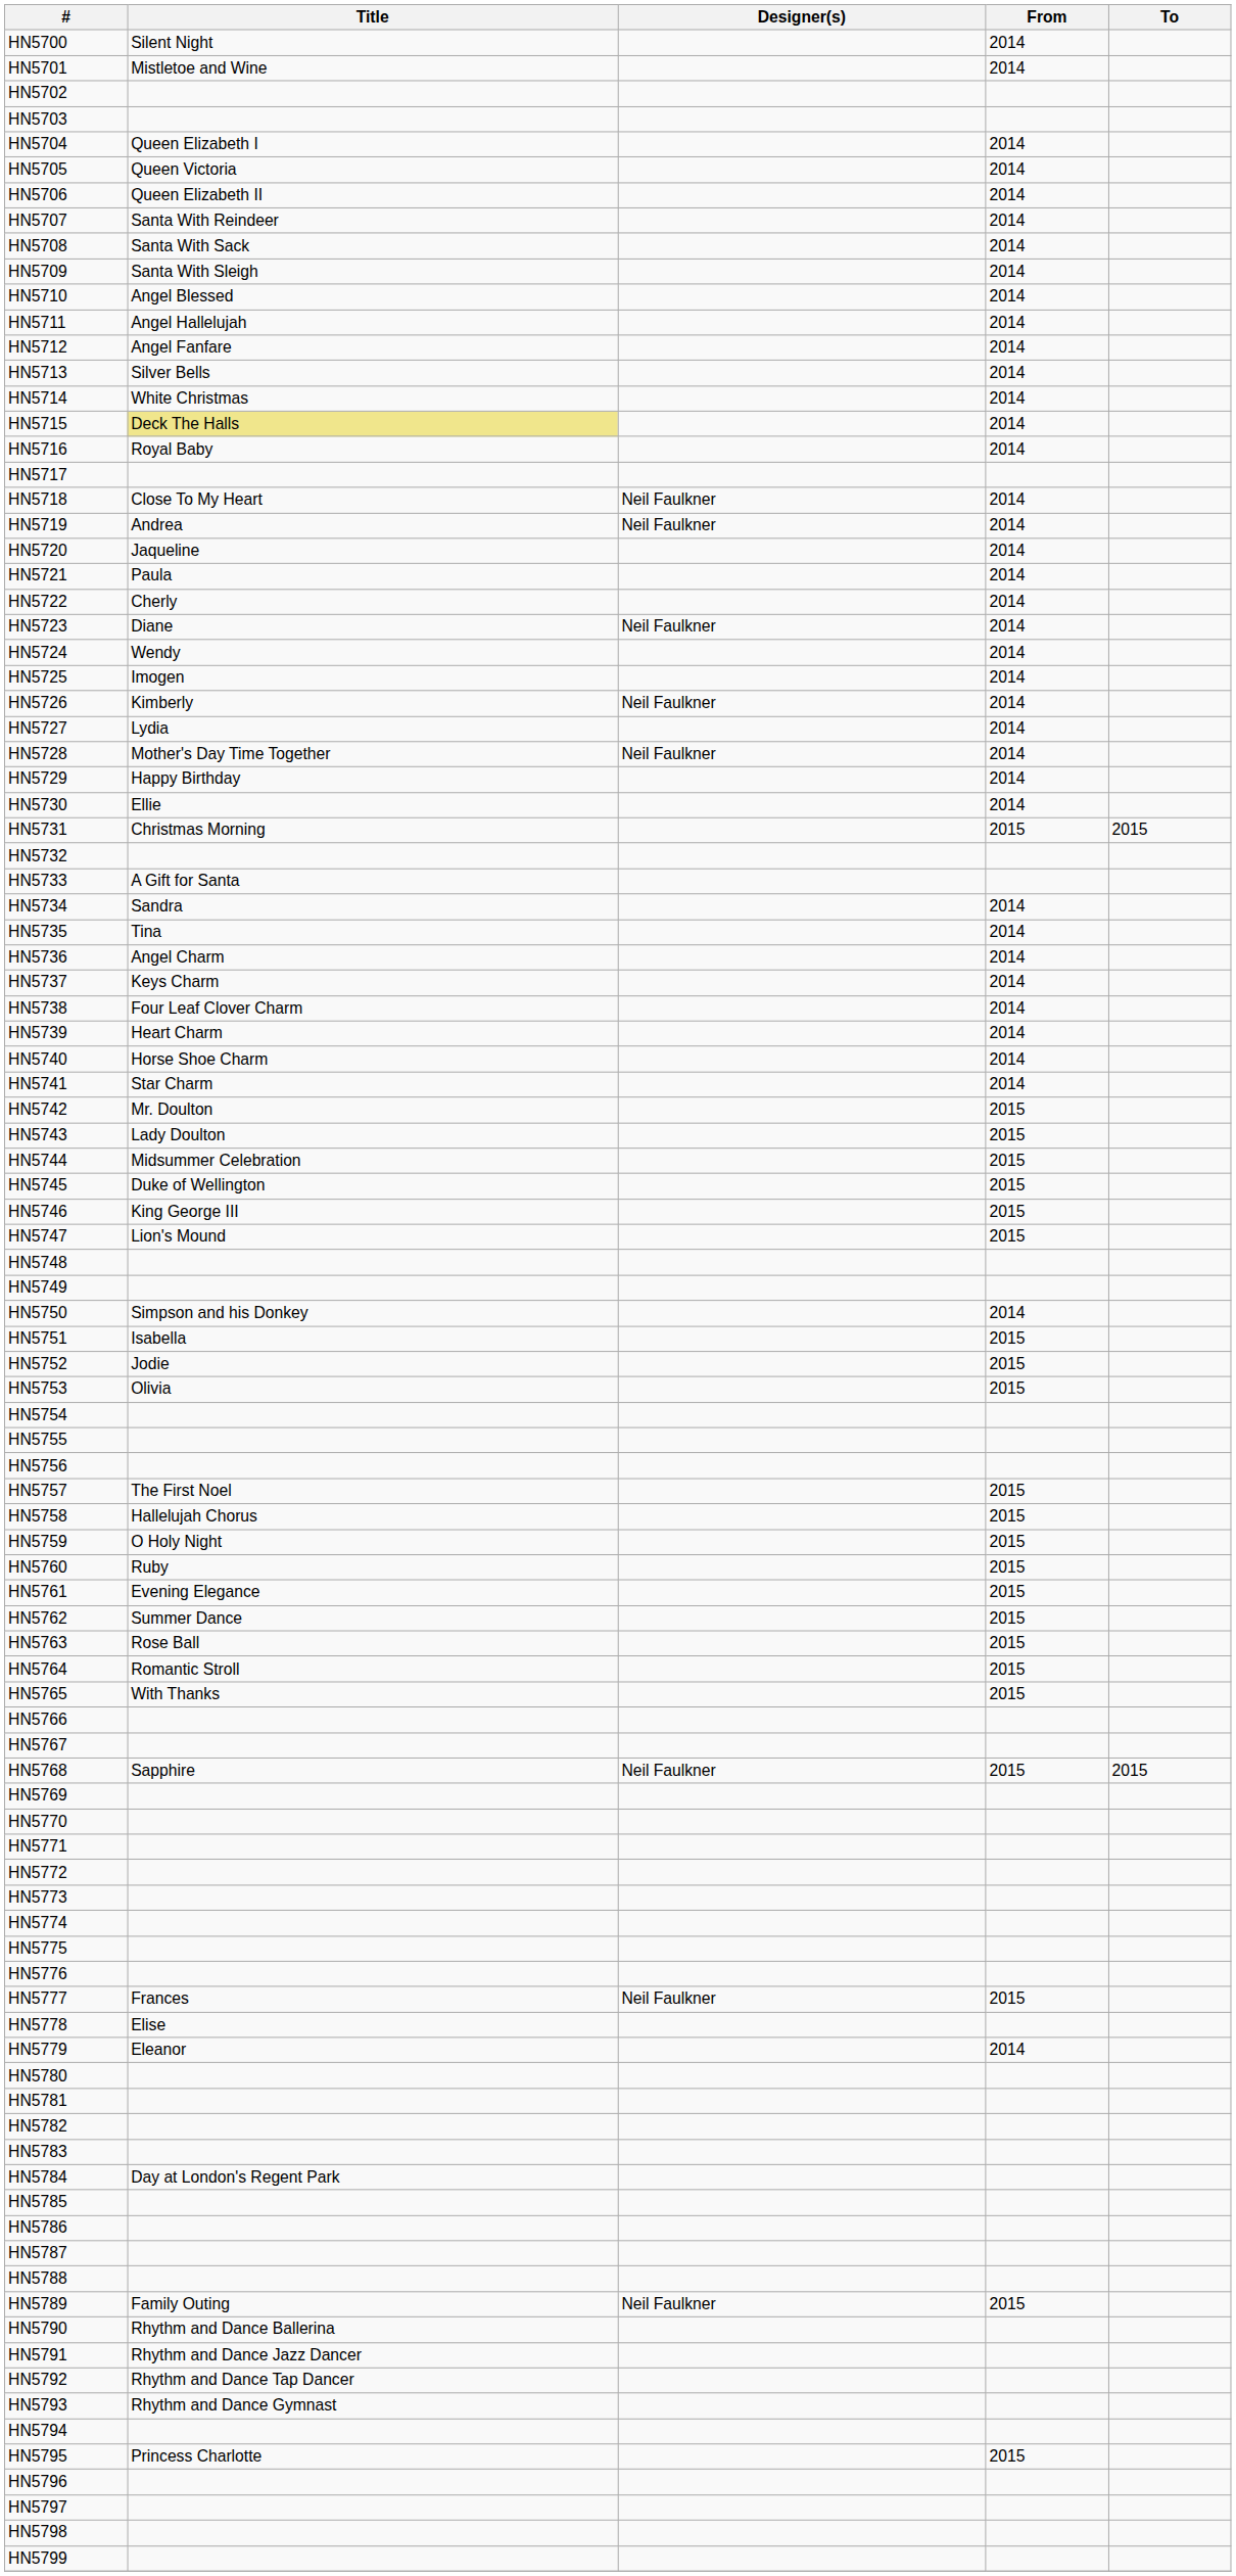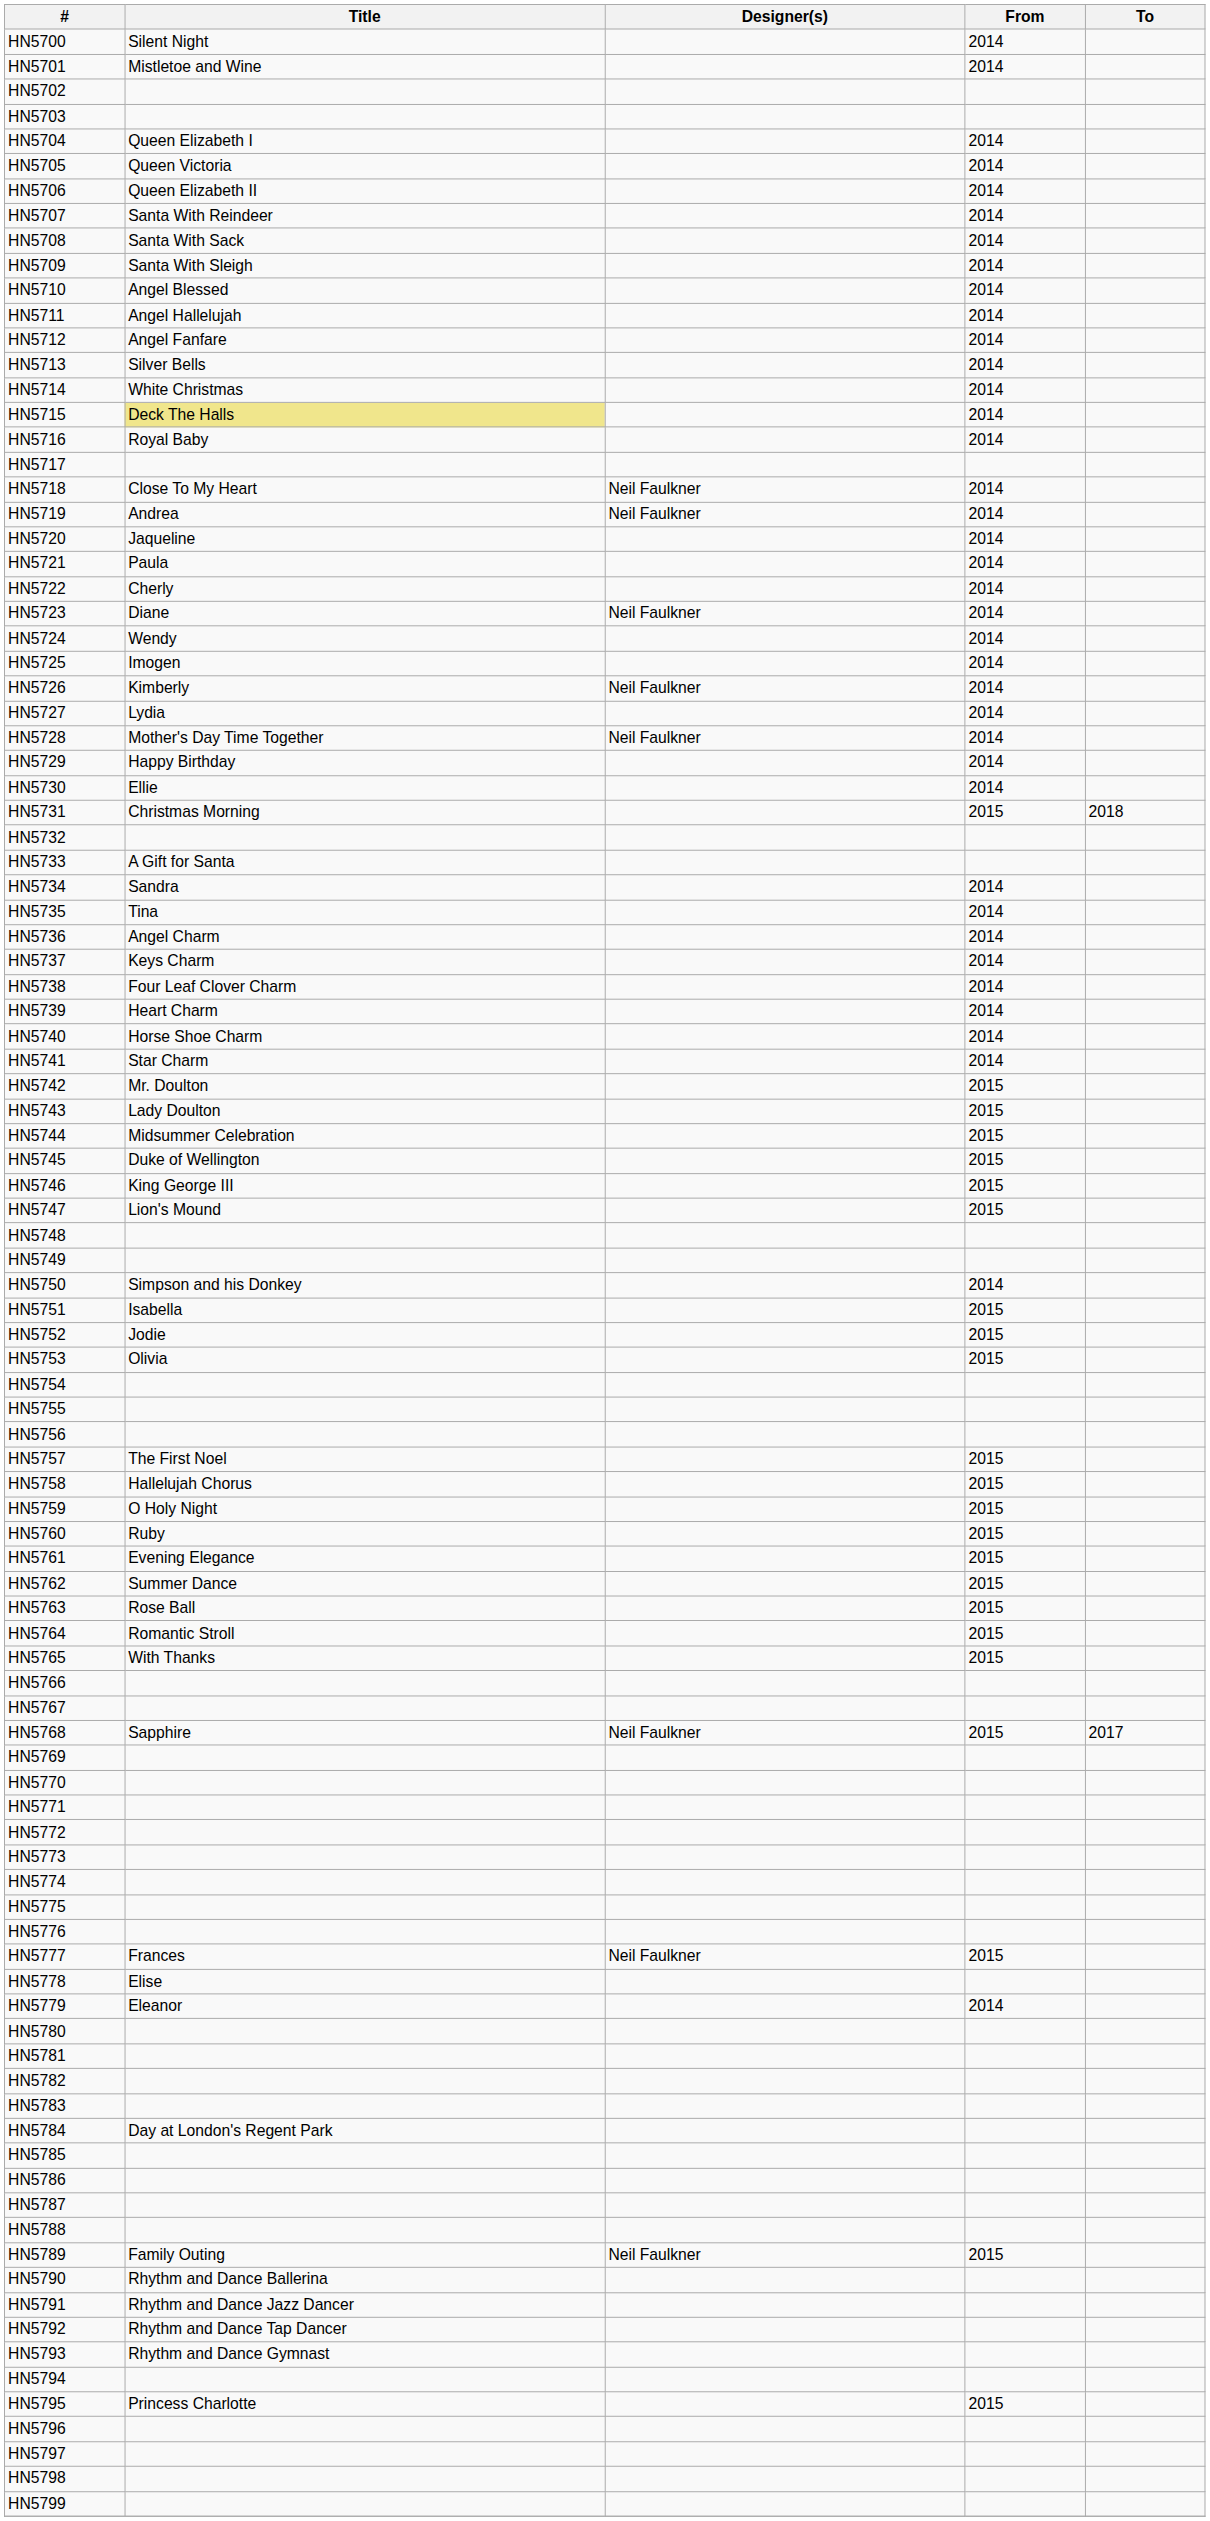HN5731 | To: 2015 -> 2018
HN5768 | To: 2015 -> 2017
